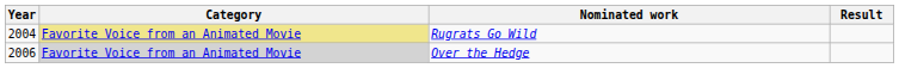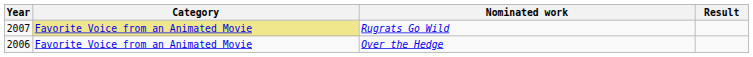Rugrats Go Wild | Year: 2004 -> 2007
Over the Hedge | Category: lightgrey background -> no background
